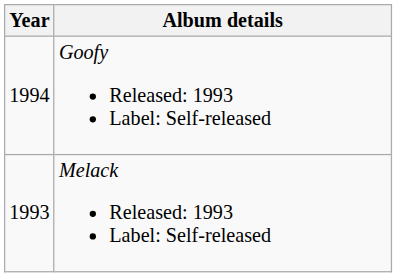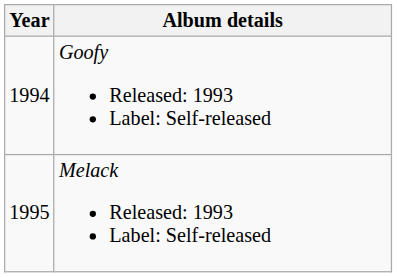Melack Released: 1993 Label: Self-released | Year: 1993 -> 1995
